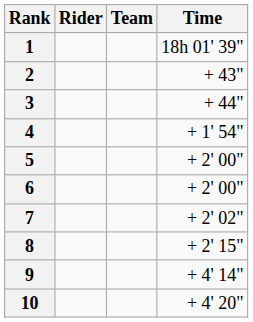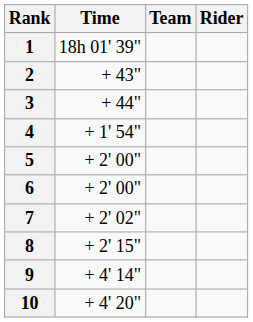columns swapped: Rider <-> Time
